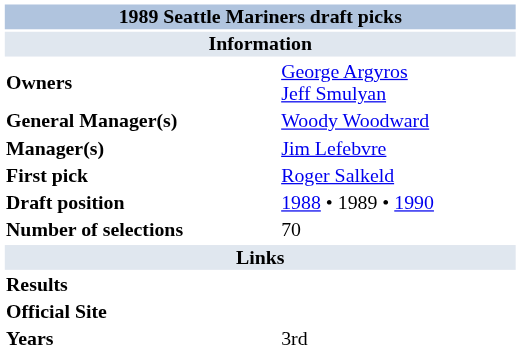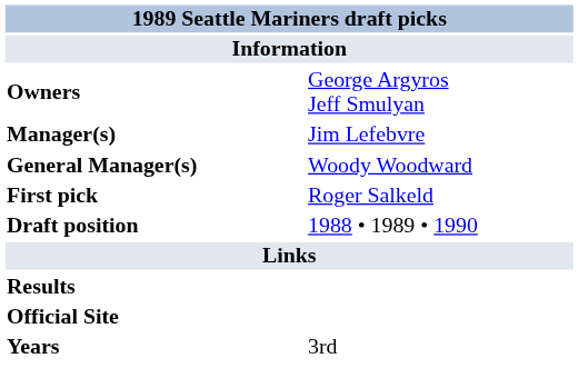rows swapped: General Manager(s) <-> Manager(s)
- row: Number of selections | 70
